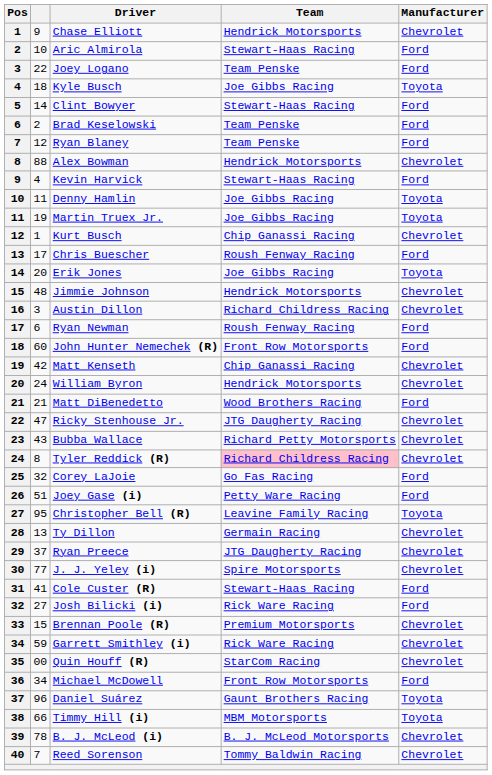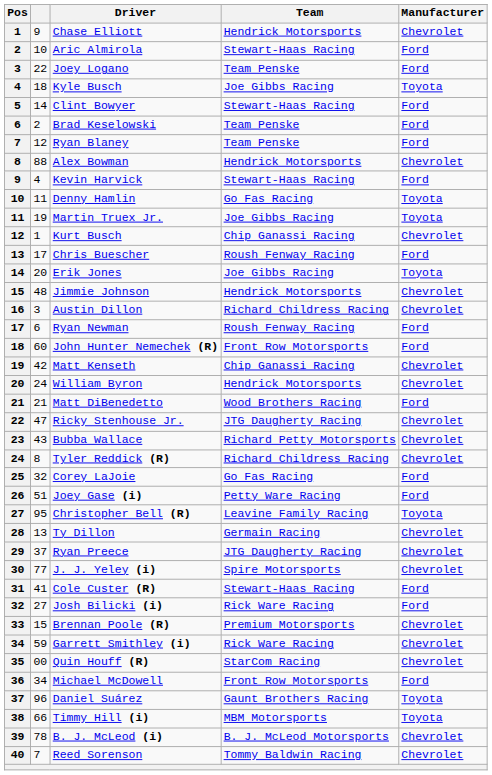Denny Hamlin | Team: Joe Gibbs Racing -> Go Fas Racing
Tyler Reddick (R) | Team: pink background -> no background
